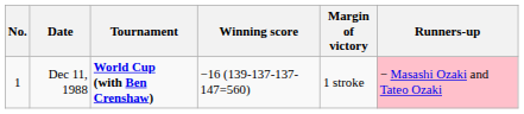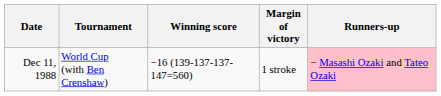- column: No. | 1
Dec 11, 1988 | Tournament: bold -> normal
